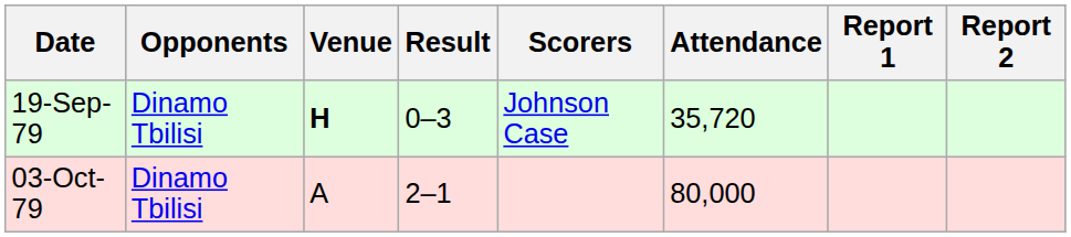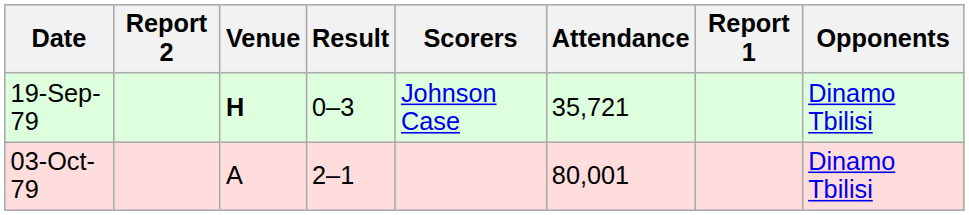columns swapped: Opponents <-> Report 2
19-Sep-79 | Attendance: 35,720 -> 35,721
03-Oct-79 | Attendance: 80,000 -> 80,001
